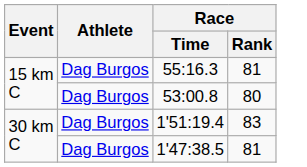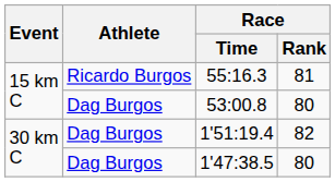55:16.3 | Athlete: Dag Burgos -> Ricardo Burgos
1'51:19.4 | Race / Rank: 83 -> 82
1'47:38.5 | Race / Rank: 81 -> 80
